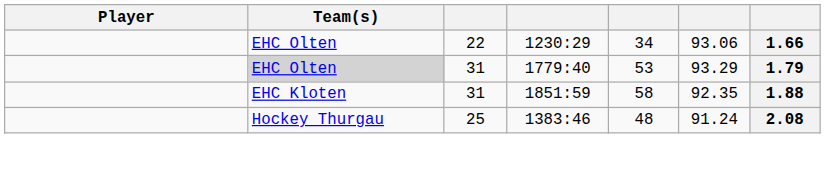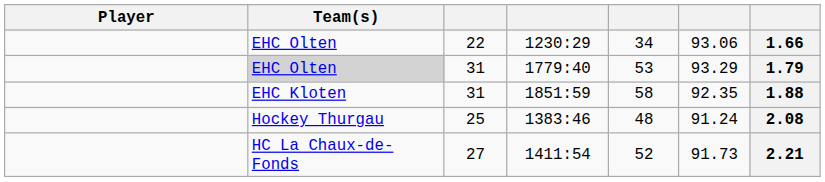+ row: HC La Chaux-de-Fonds | 27 | 1411:54 | 52 | 91.73 | 2.21
